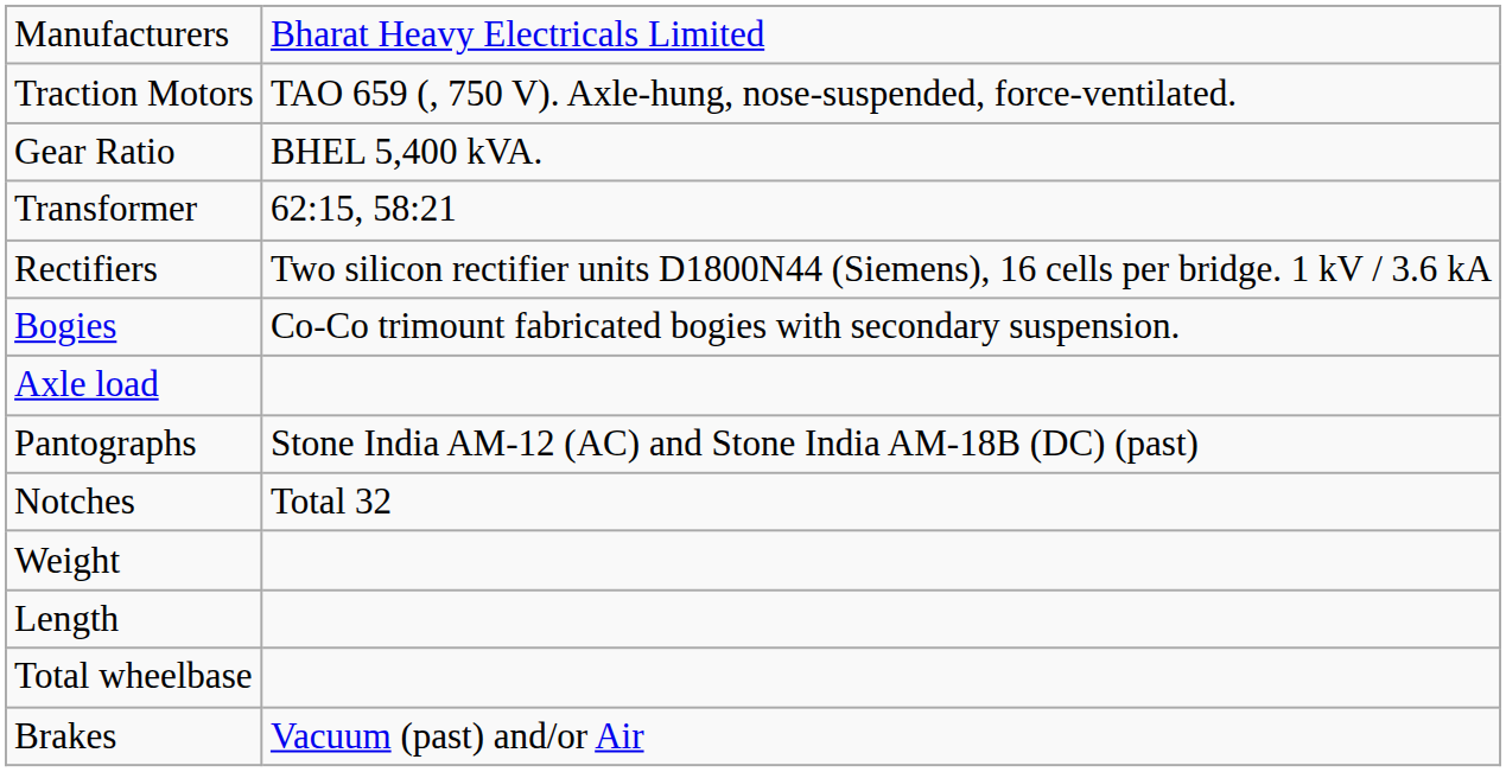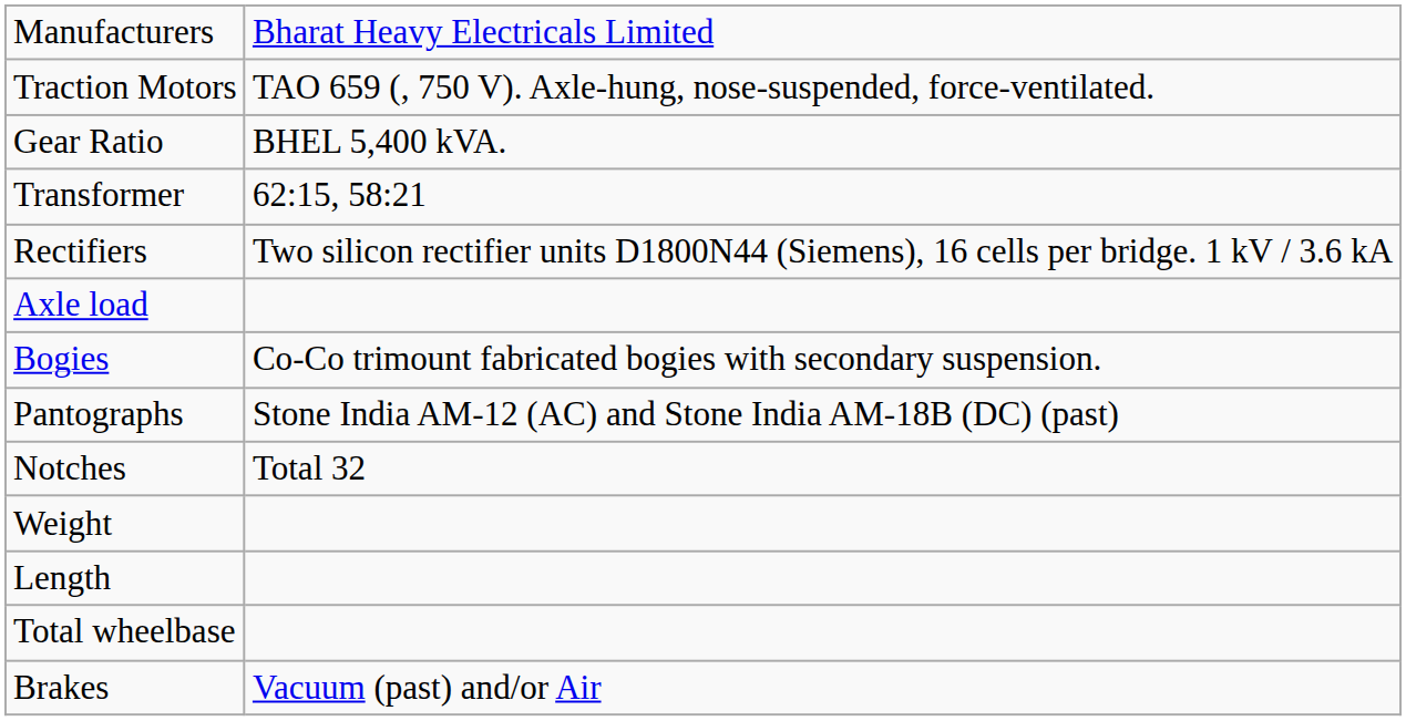rows swapped: Axle load <-> Bogies
